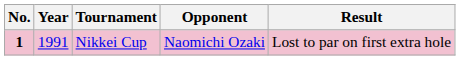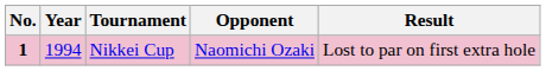Nikkei Cup | Year: 1991 -> 1994
